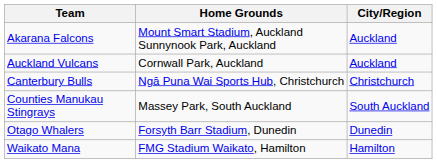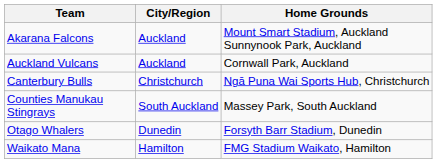columns swapped: City/Region <-> Home Grounds
